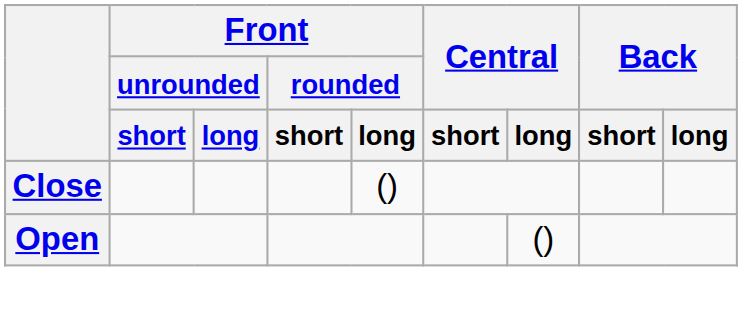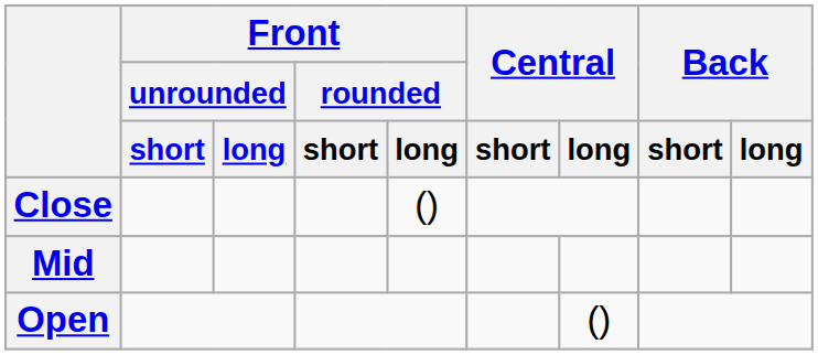+ row: Mid
